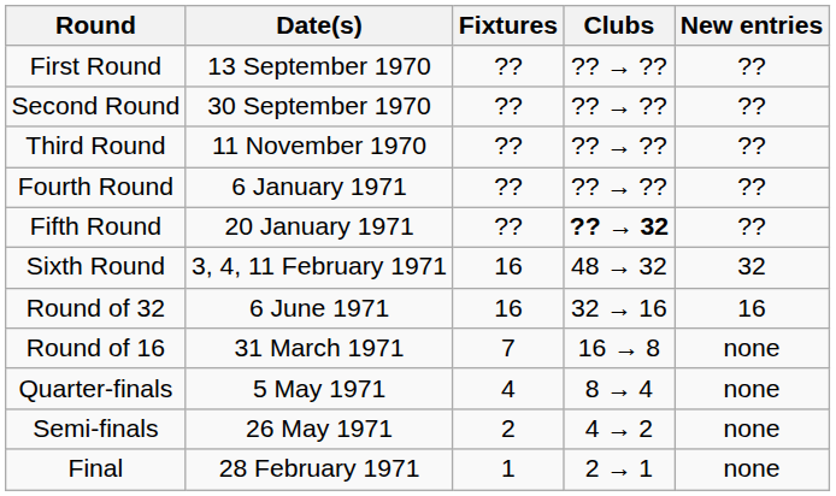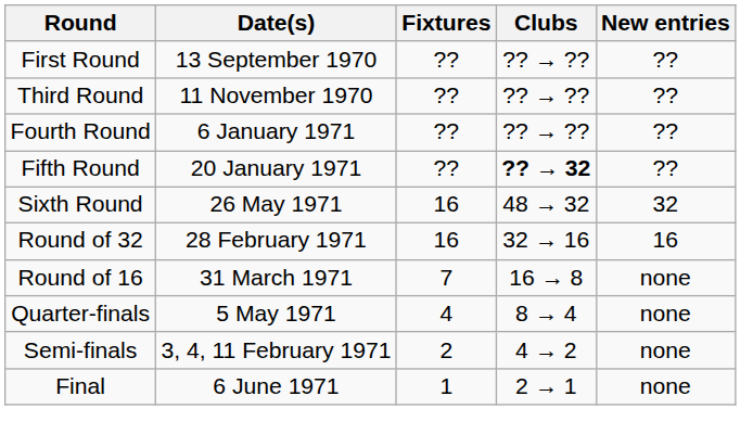- row: Second Round | 30 September 1970 | ?? | ?? → ?? | ??
Sixth Round | Date(s): 3, 4, 11 February 1971 -> 26 May 1971
Round of 32 | Date(s): 6 June 1971 -> 28 February 1971
Semi-finals | Date(s): 26 May 1971 -> 3, 4, 11 February 1971
Final | Date(s): 28 February 1971 -> 6 June 1971
